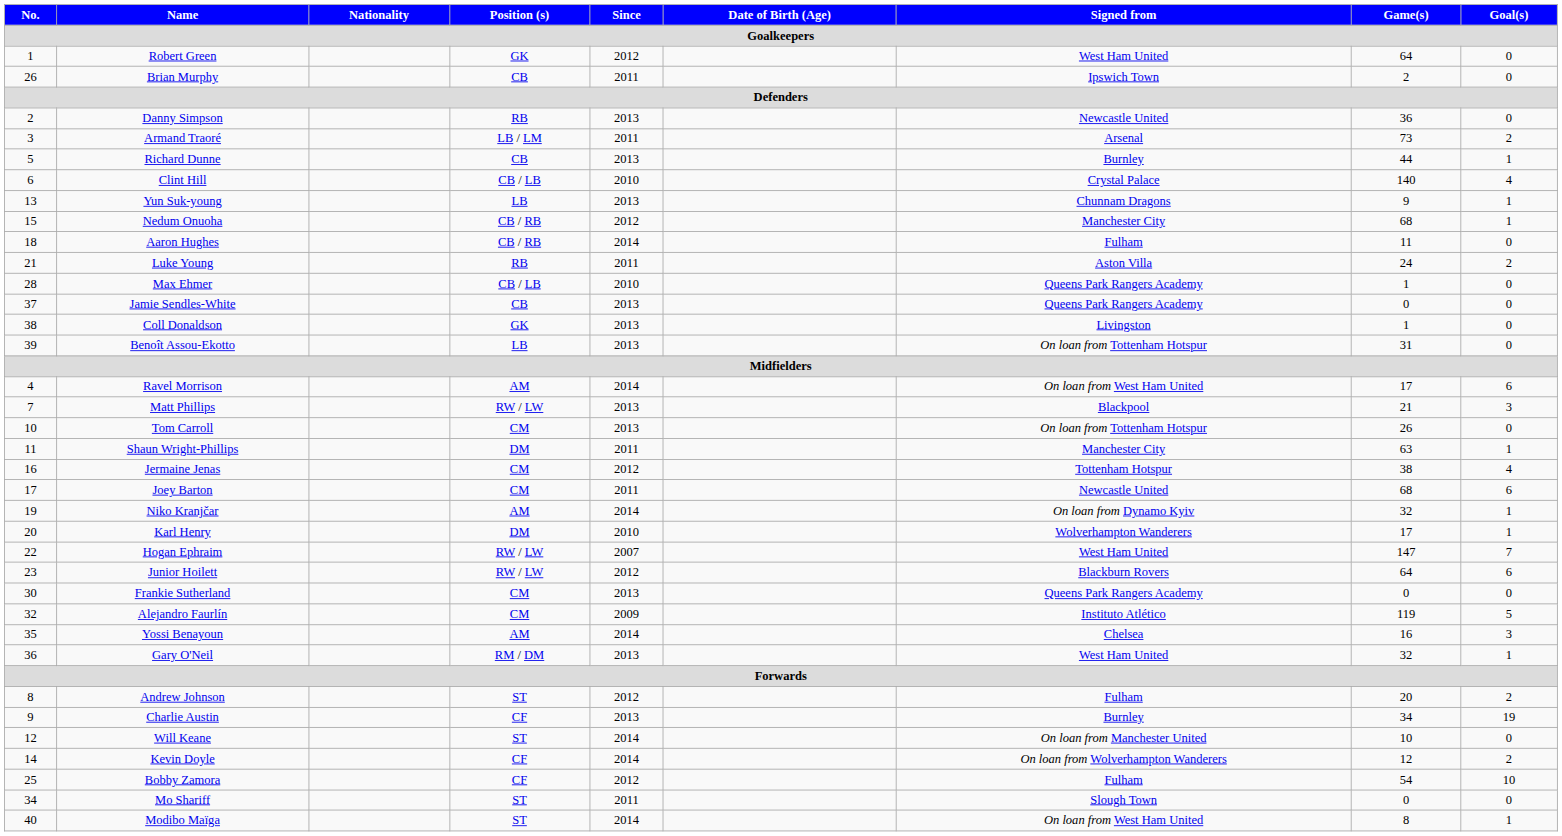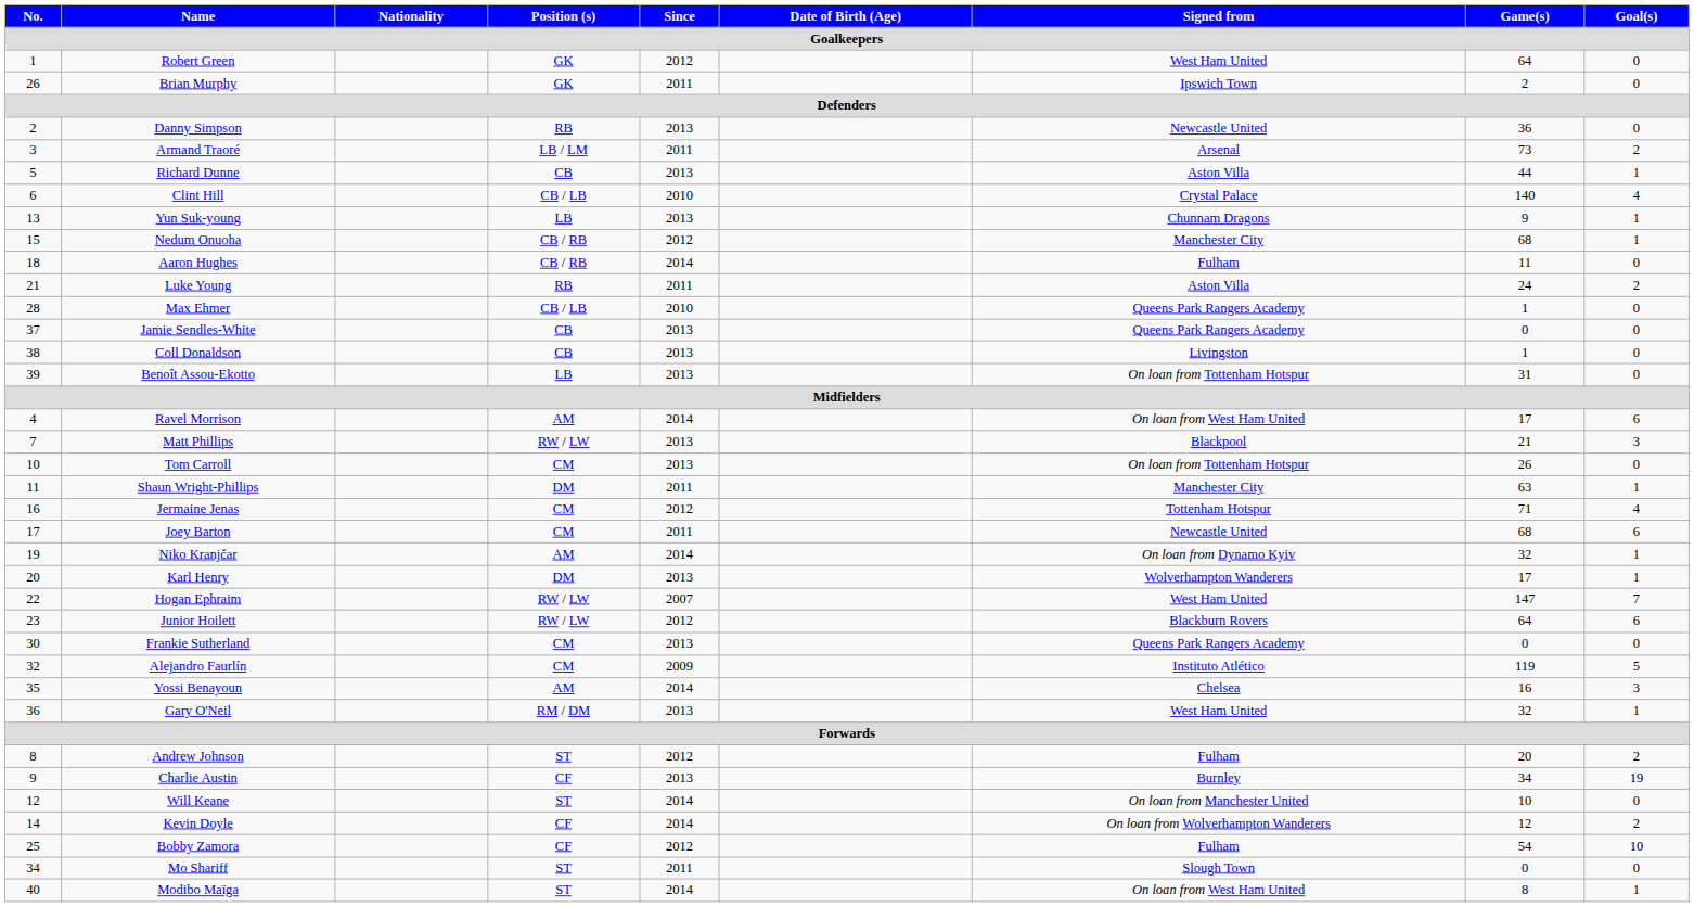Brian Murphy | Position (s): CB -> GK
Richard Dunne | Signed from: Burnley -> Aston Villa
Coll Donaldson | Position (s): GK -> CB
Jermaine Jenas | Game(s): 38 -> 71
Karl Henry | Since: 2010 -> 2013
